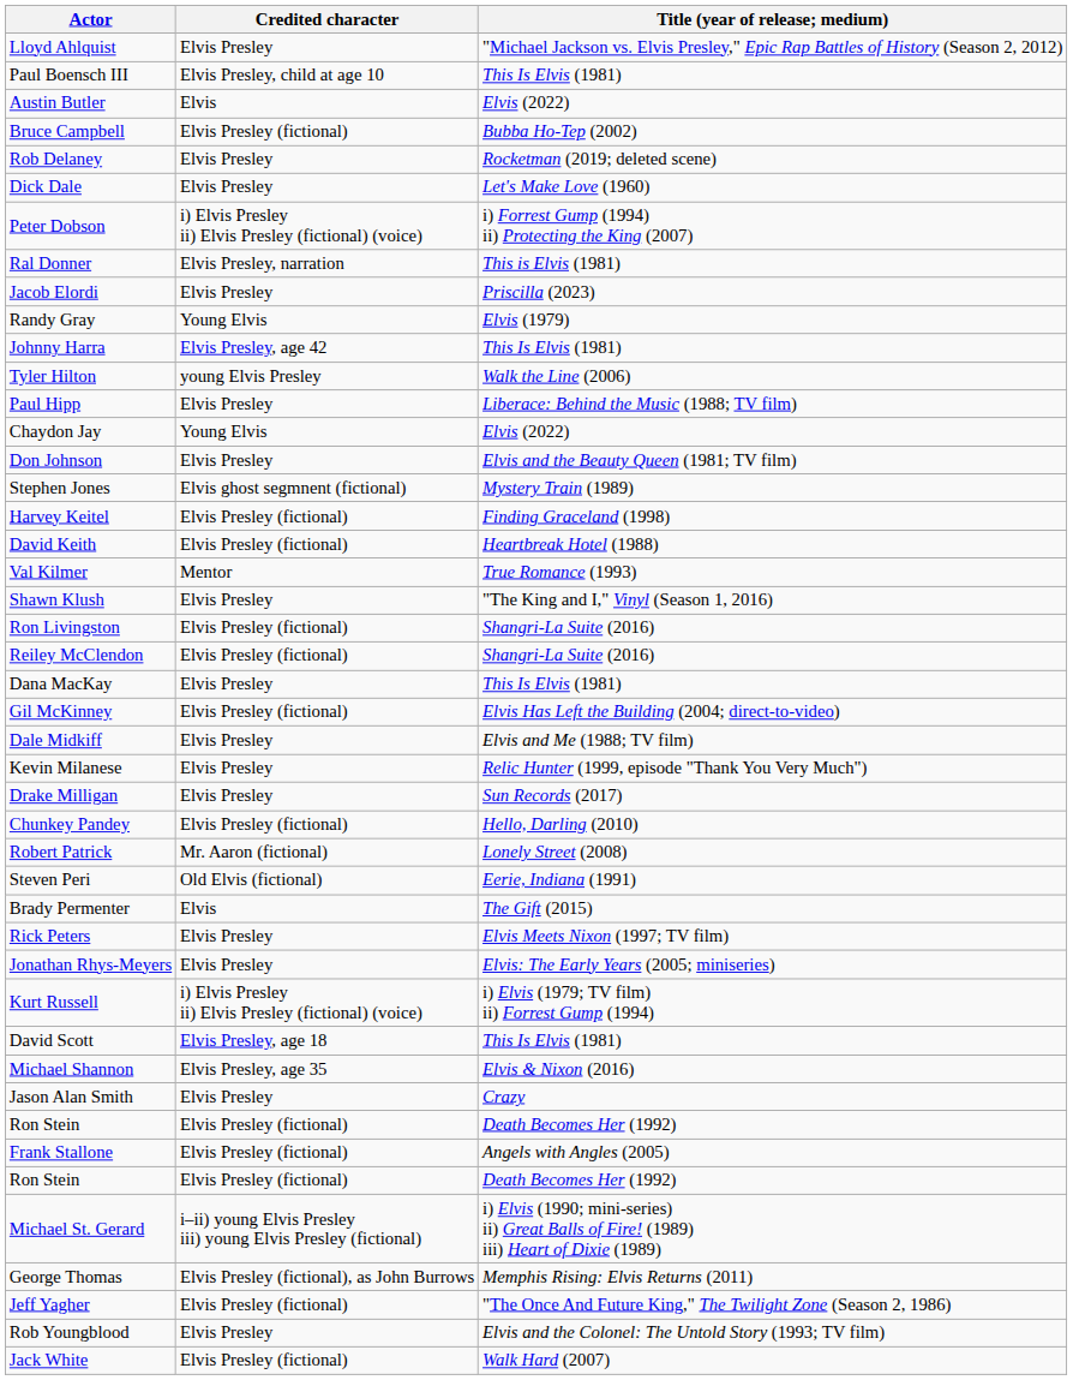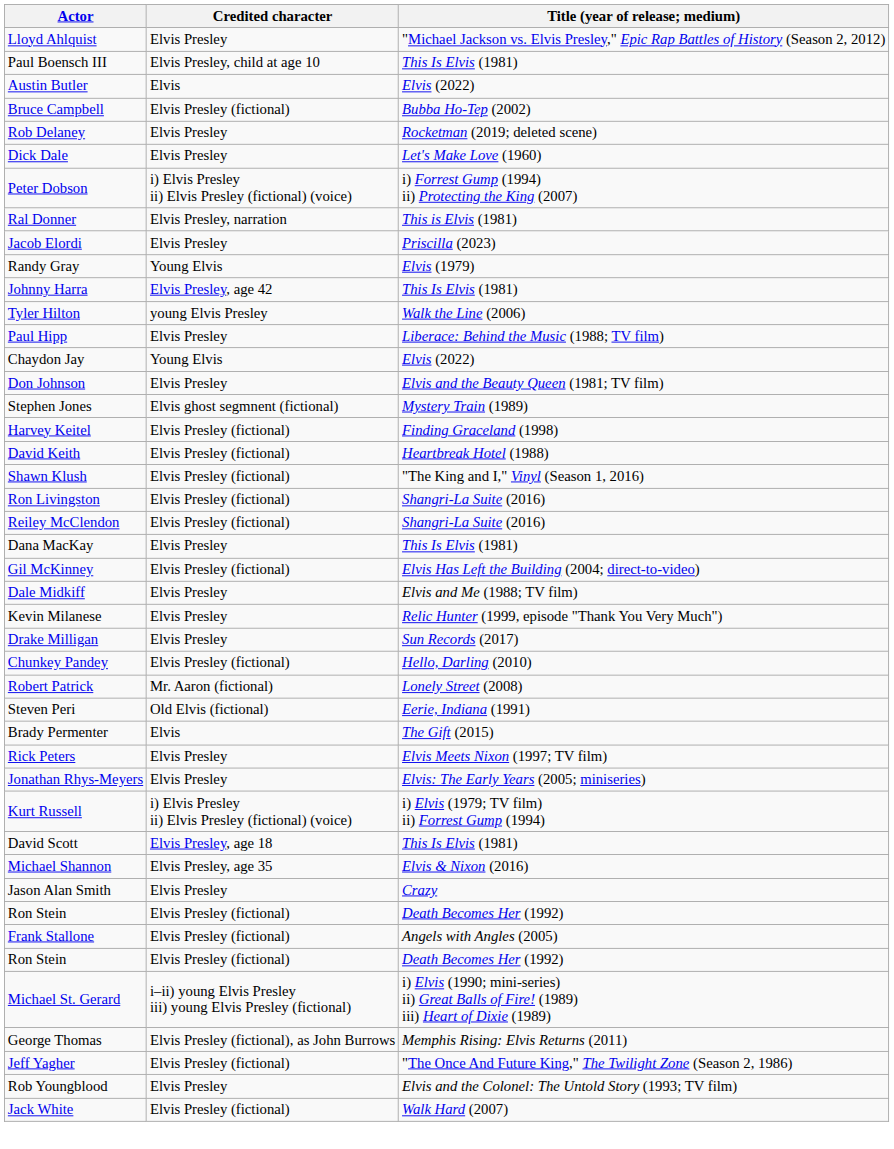- row: Val Kilmer | Mentor | True Romance (1993)
Shawn Klush | Credited character: Elvis Presley -> Elvis Presley (fictional)
